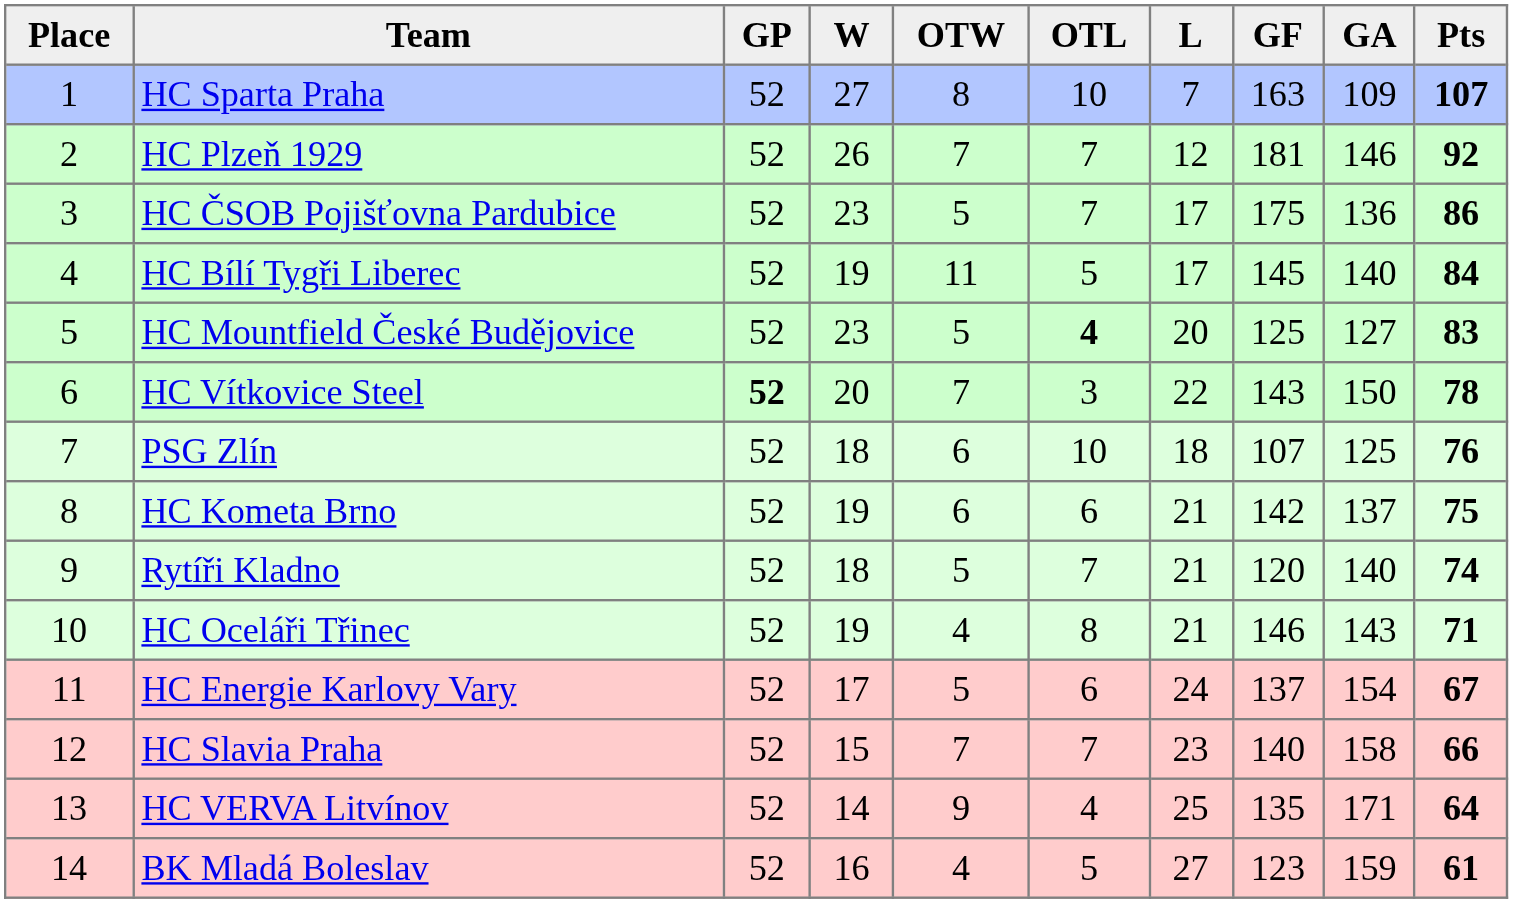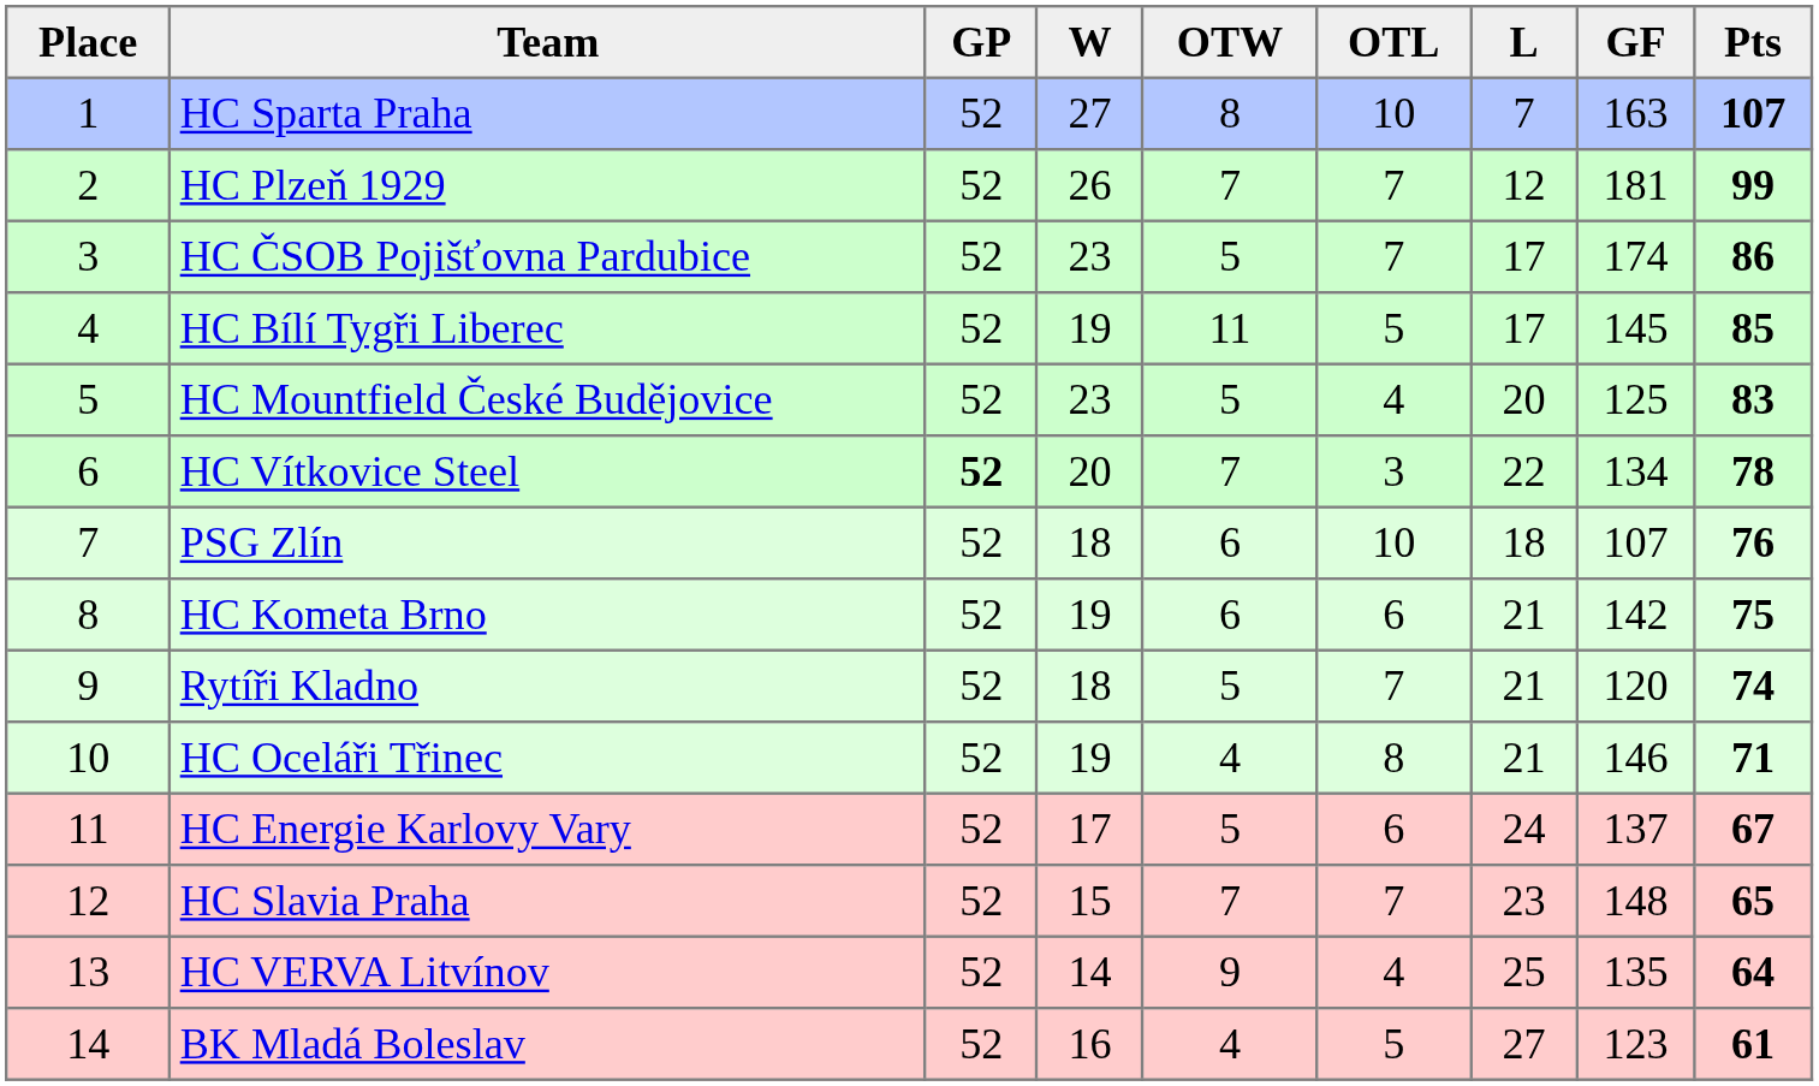- column: GA | 109 | 146 | 136 | 140 | 127 | 150 | 125 | 137 | 140 | 143 | 154 | 158 | 171 | 159
HC Plzeň 1929 | Pts: 92 -> 99
HC ČSOB Pojišťovna Pardubice | GF: 175 -> 174
HC Bílí Tygři Liberec | Pts: 84 -> 85
HC Mountfield České Budějovice | OTL: bold -> normal
HC Vítkovice Steel | GF: 143 -> 134
HC Slavia Praha | GF: 140 -> 148
HC Slavia Praha | Pts: 66 -> 65
